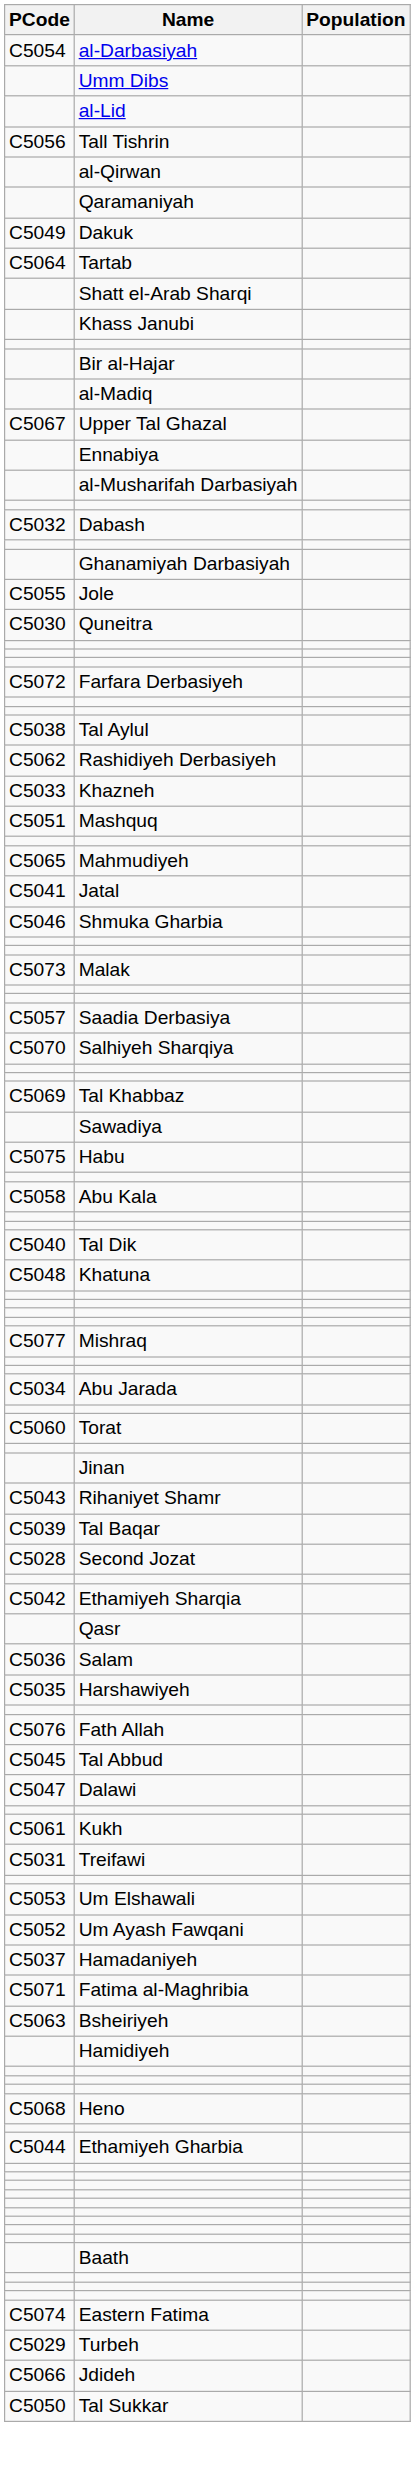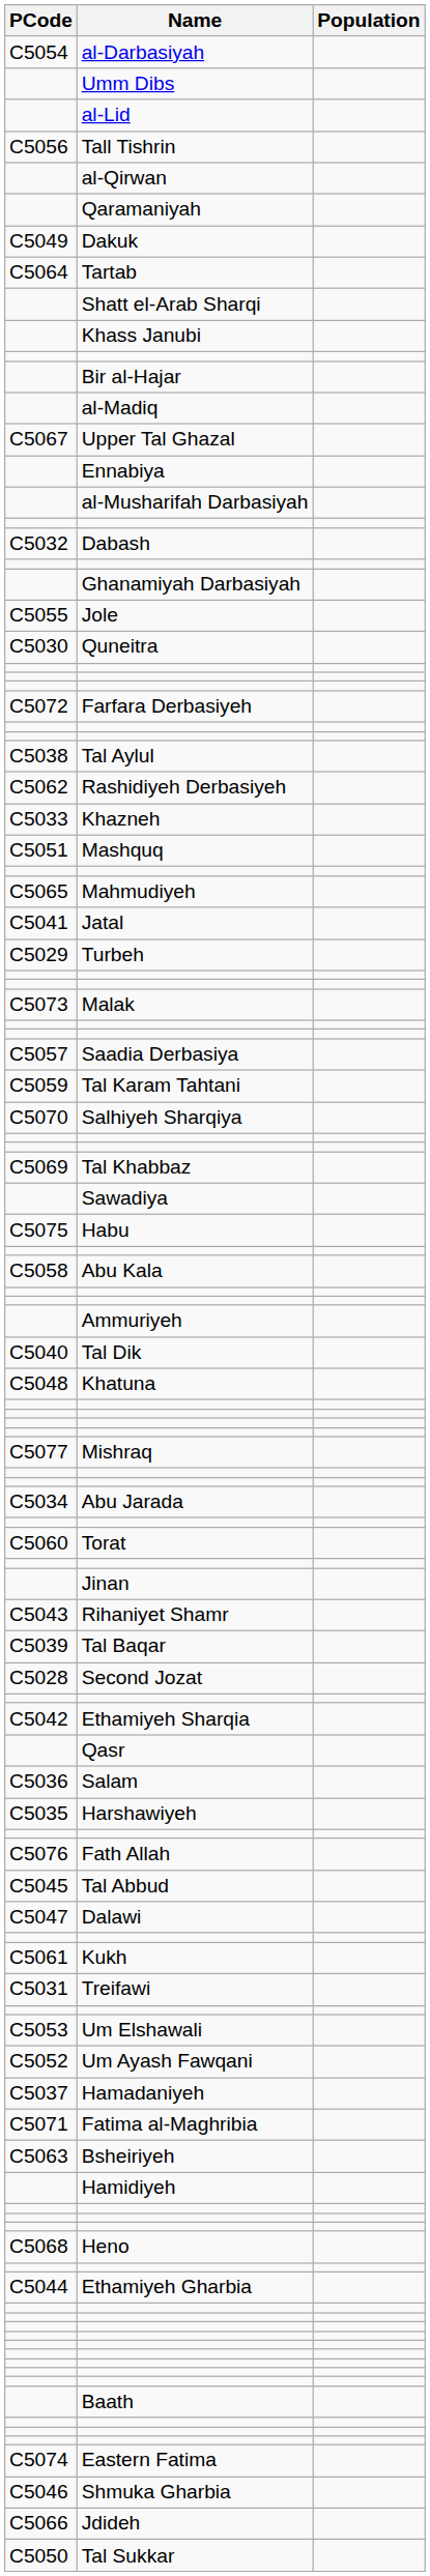rows swapped: Shmuka Gharbia <-> Turbeh
+ row: C5059 | Tal Karam Tahtani
+ row: Ammuriyeh
